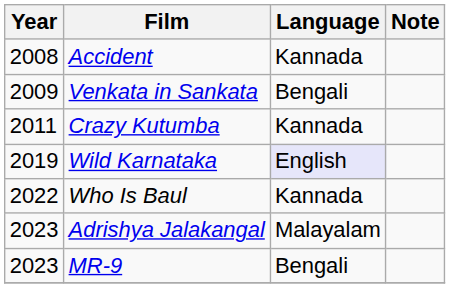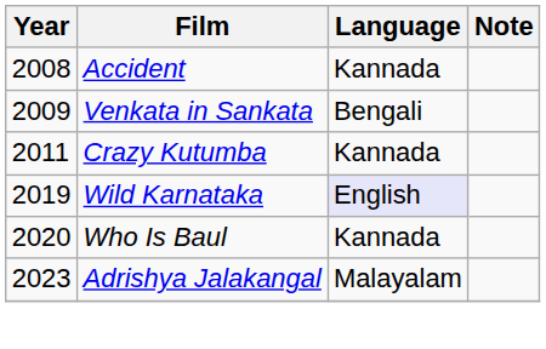Who Is Baul | Year: 2022 -> 2020
- row: 2023 | MR-9 | Bengali
